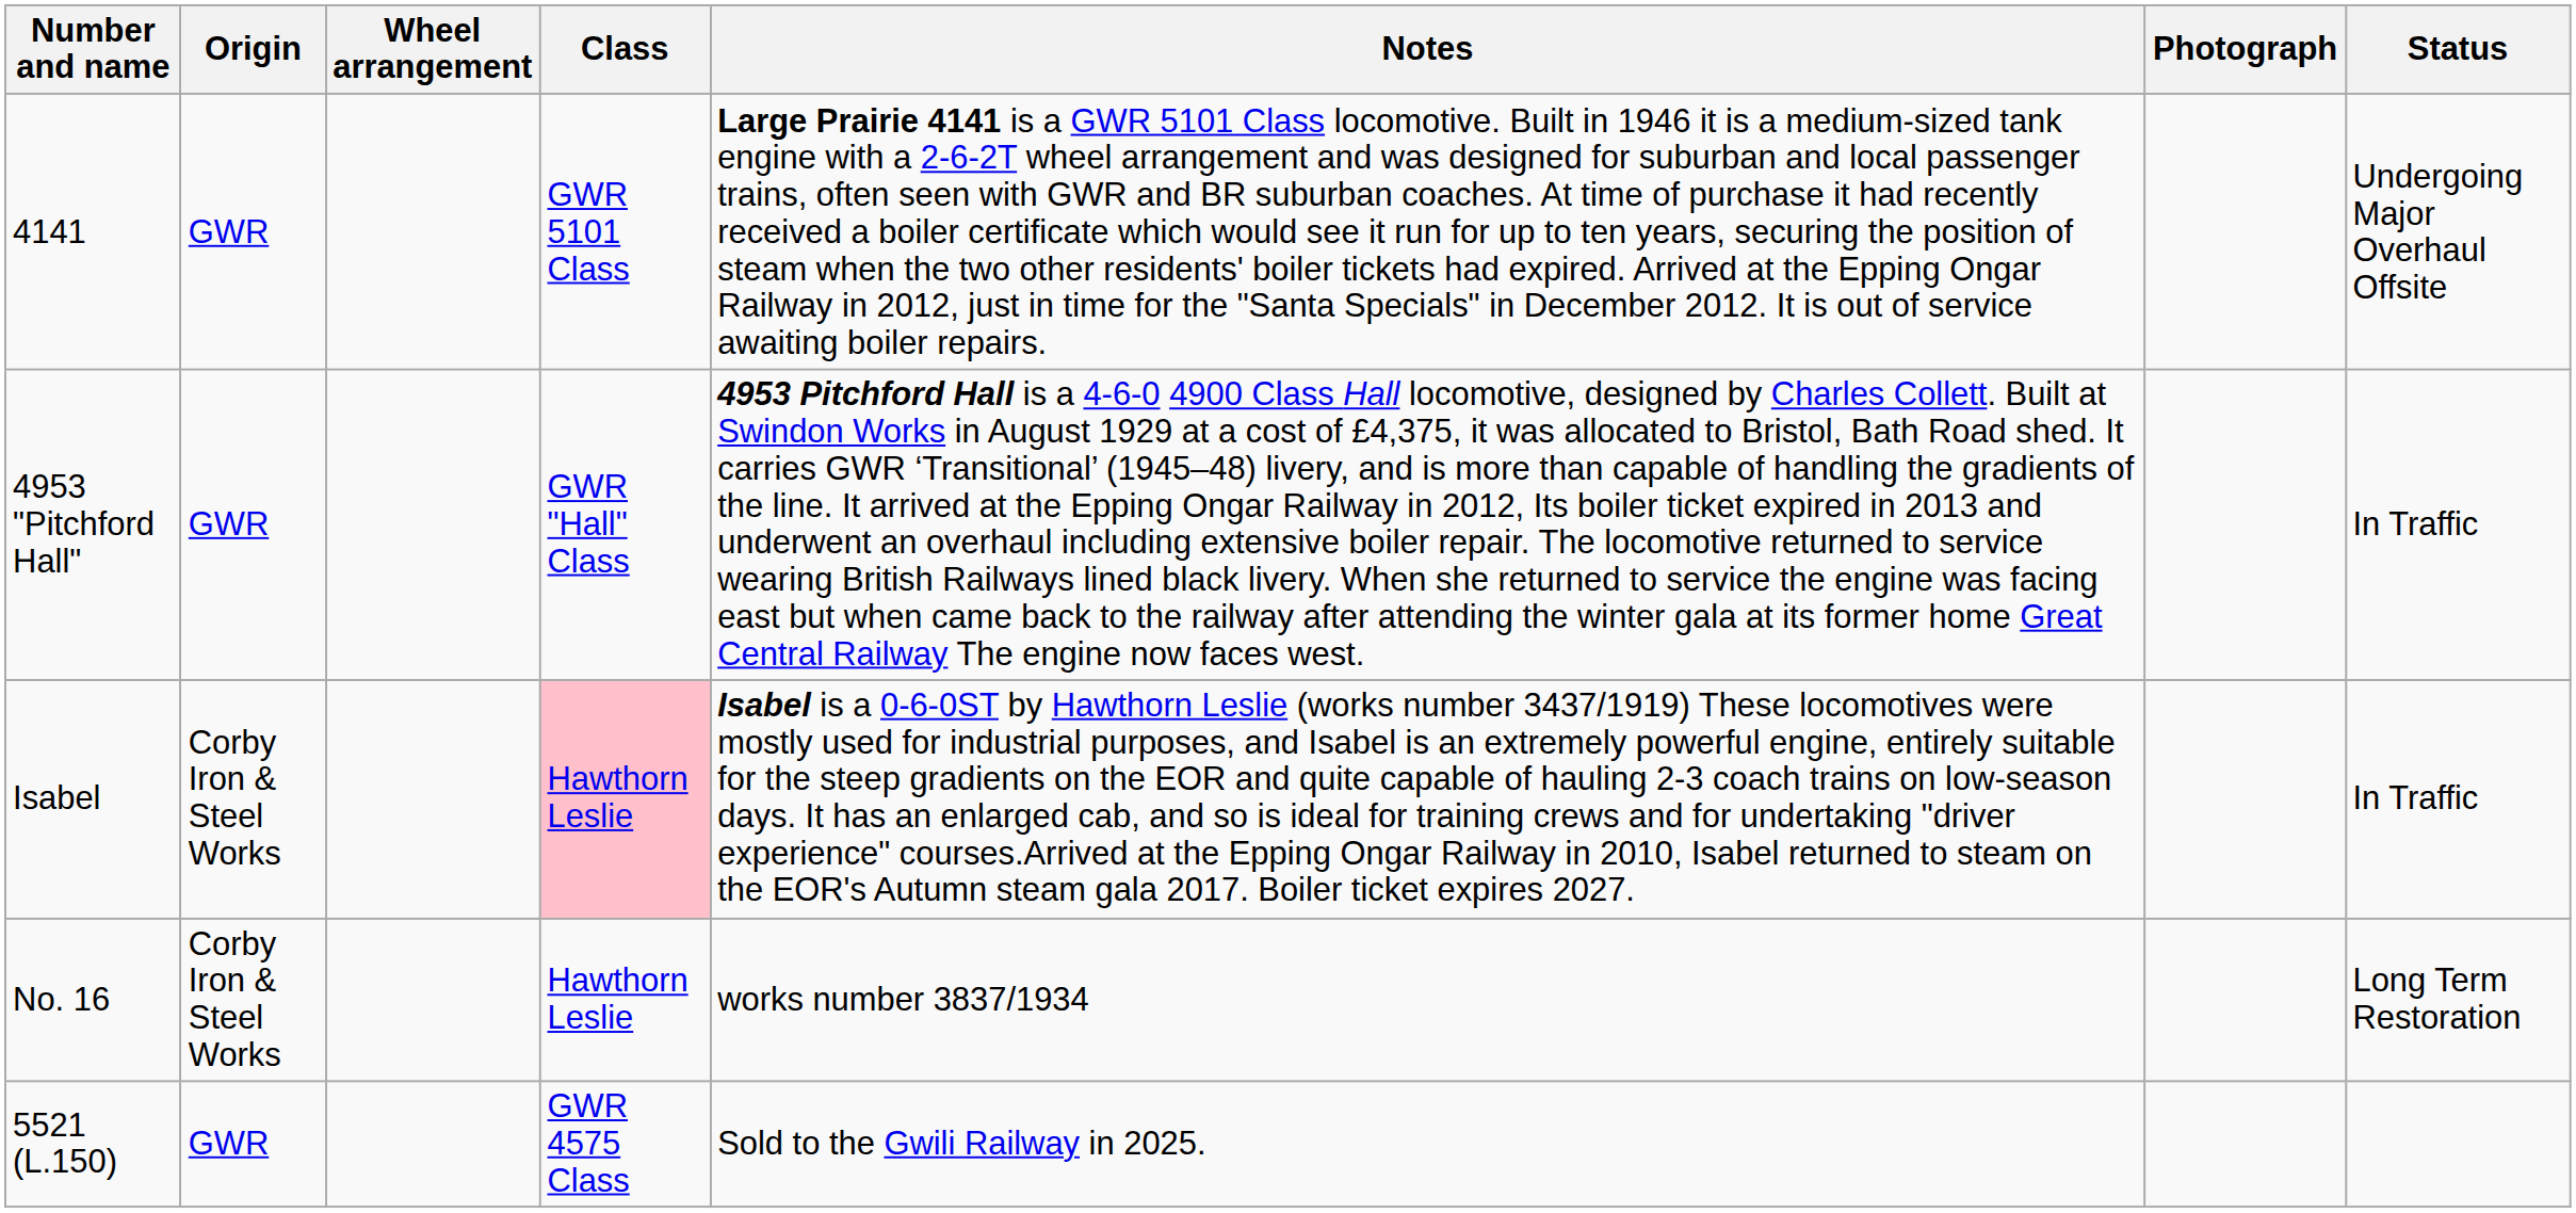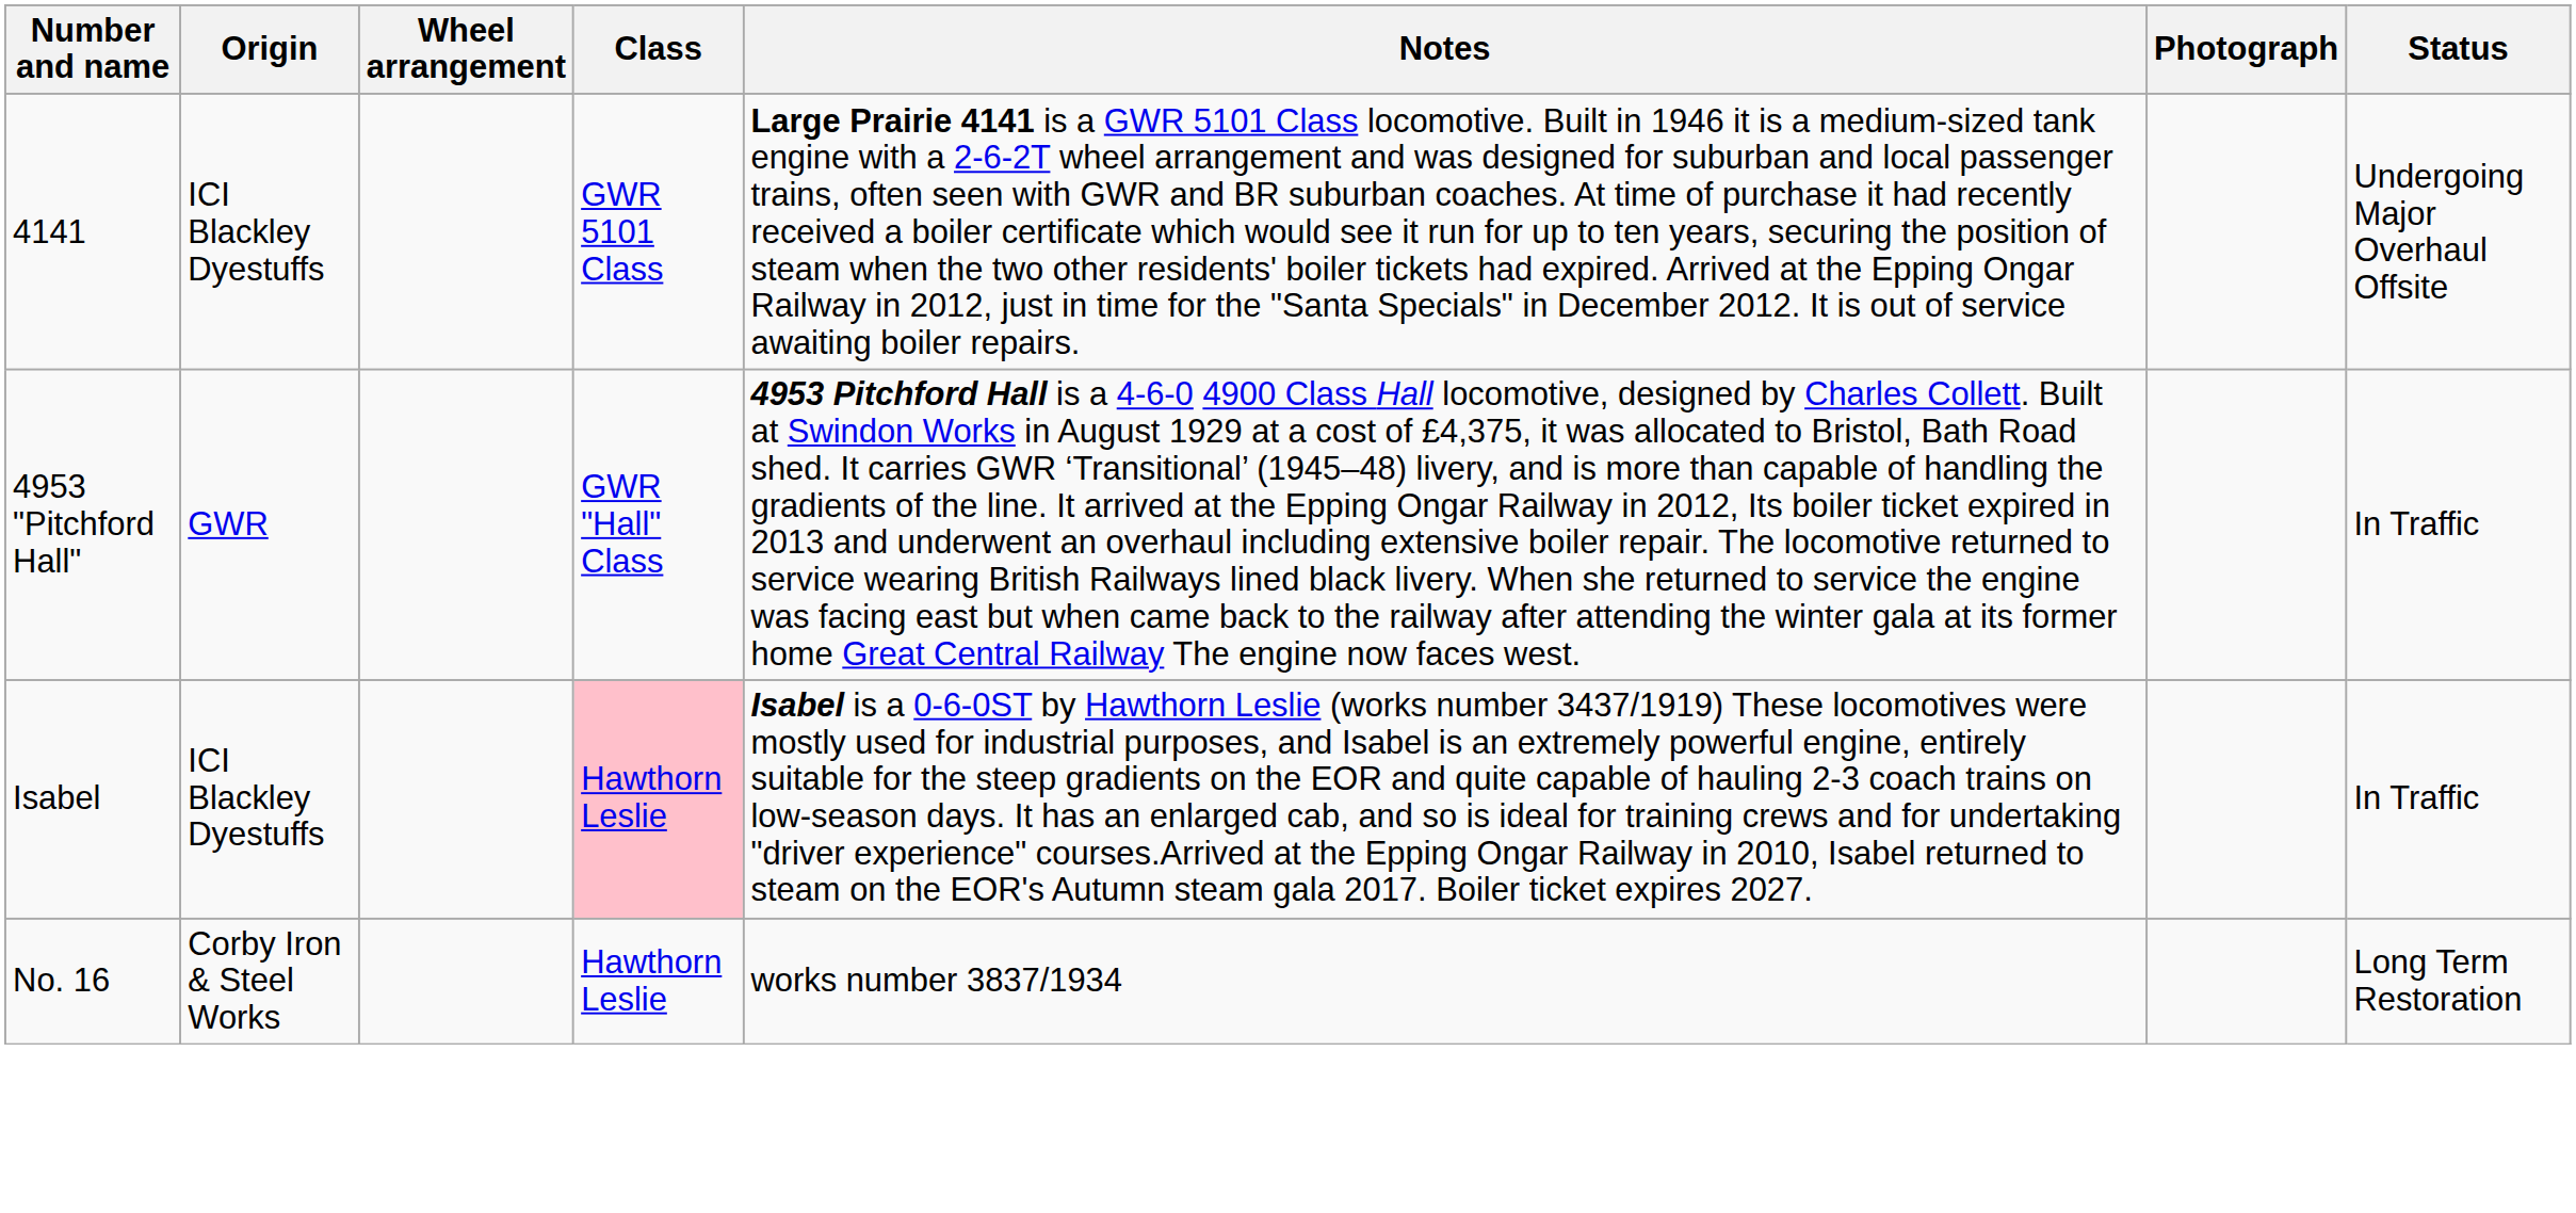4141 | Origin: GWR -> ICI Blackley Dyestuffs
Isabel | Origin: Corby Iron & Steel Works -> ICI Blackley Dyestuffs
- row: 5521 (L.150) | GWR | GWR 4575 Class | Sold to the Gwili Railway in 2025.
